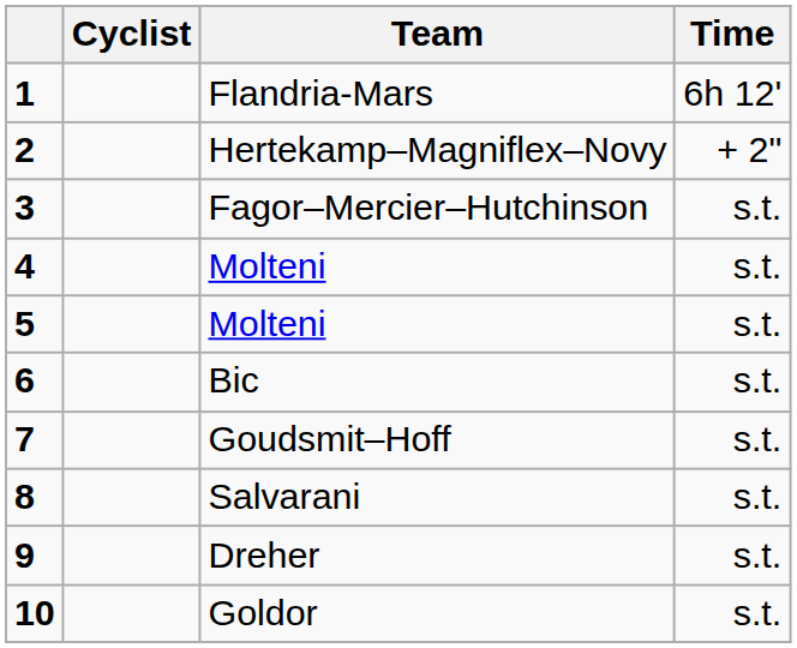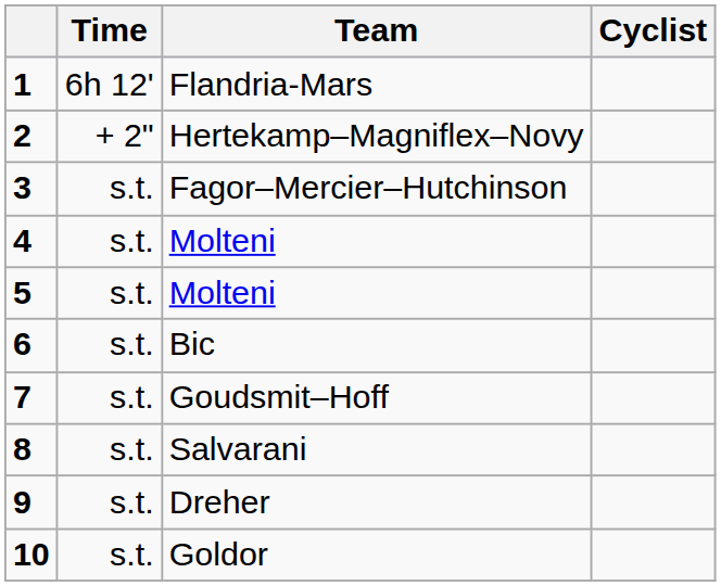columns swapped: Cyclist <-> Time
